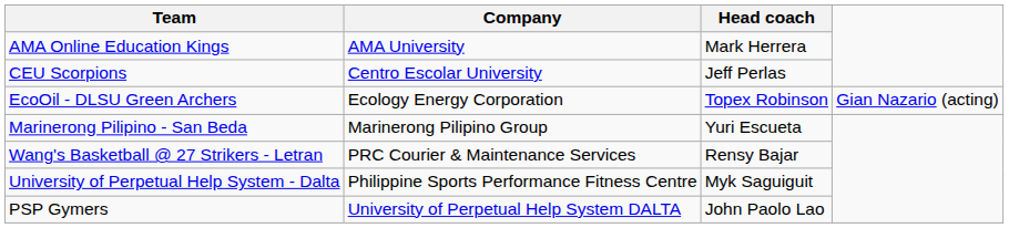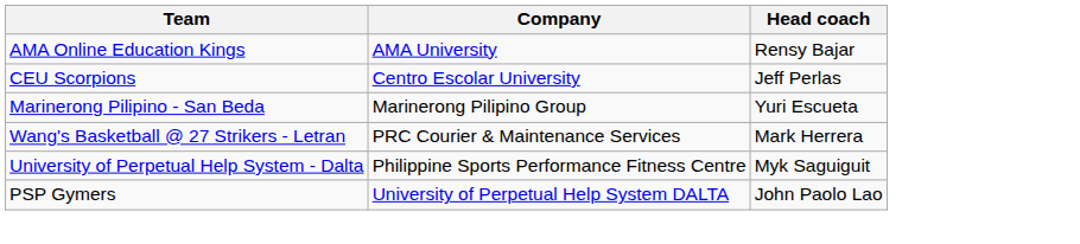AMA Online Education Kings | Head coach: Mark Herrera -> Rensy Bajar
- row: EcoOil - DLSU Green Archers | Ecology Energy Corporation | Topex Robinson | Gian Nazario (acting)
Wang's Basketball @ 27 Strikers - Letran | Head coach: Rensy Bajar -> Mark Herrera
